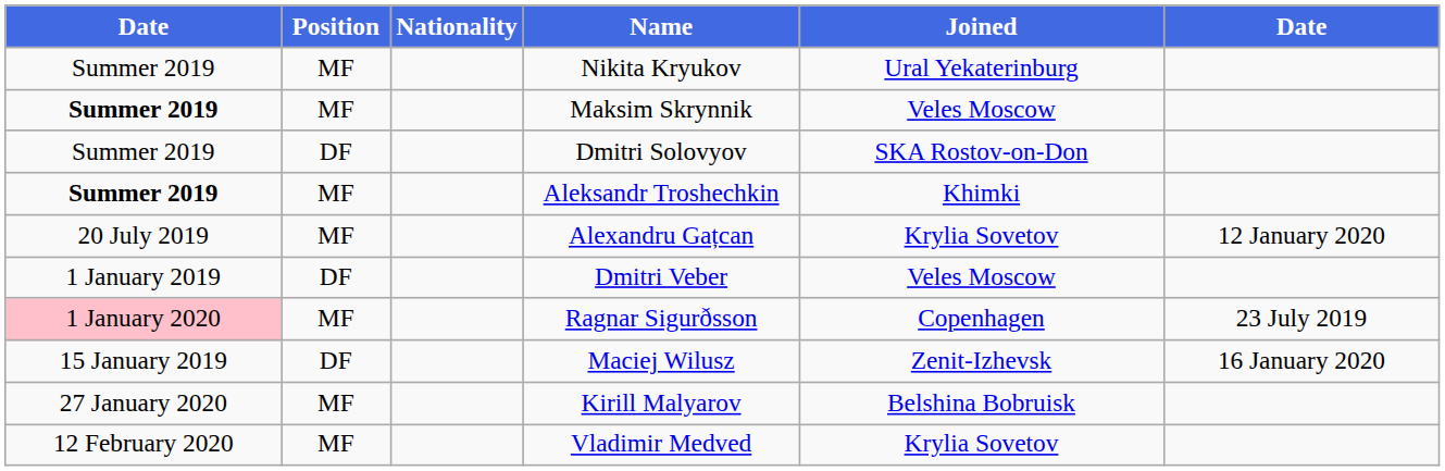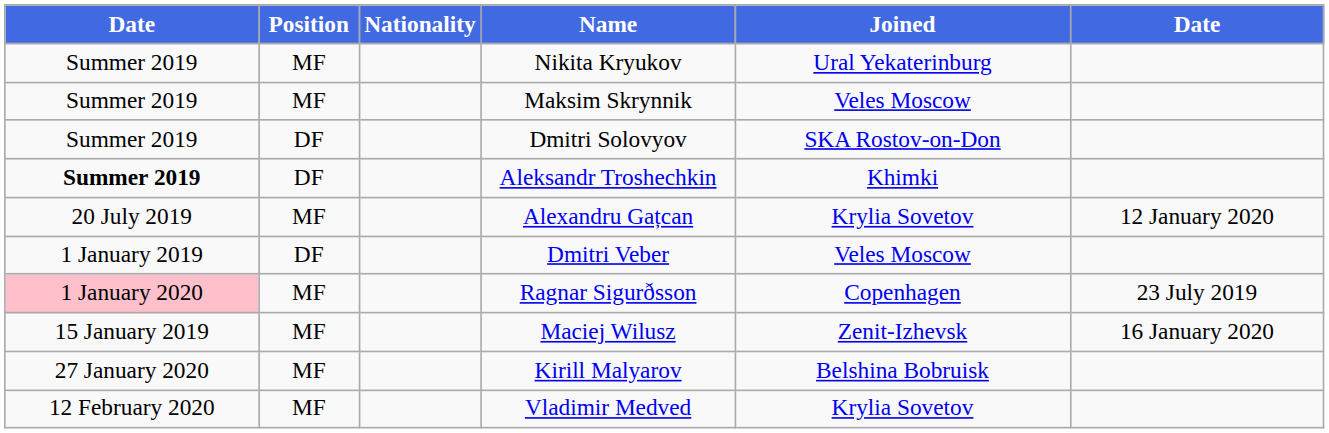Maksim Skrynnik | column 1: bold -> normal
Aleksandr Troshechkin | Position: MF -> DF
Maciej Wilusz | Position: DF -> MF
